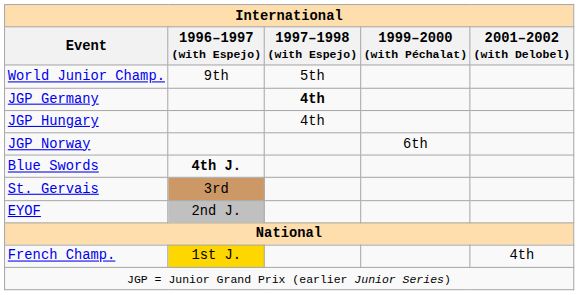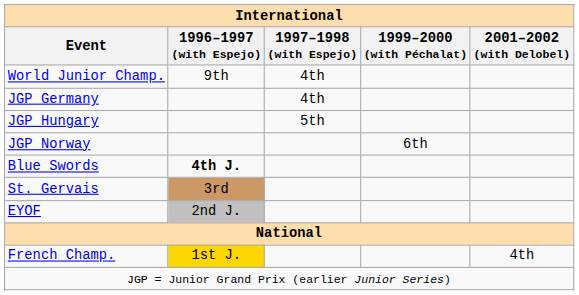World Junior Champ. | International / 1997–1998 (with Espejo): 5th -> 4th
JGP Germany | International / 1997–1998 (with Espejo): bold -> normal
JGP Hungary | International / 1997–1998 (with Espejo): 4th -> 5th
